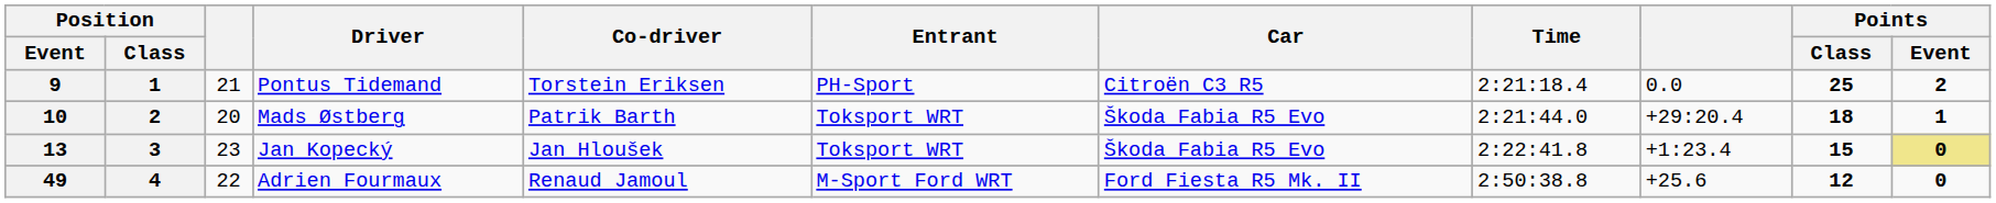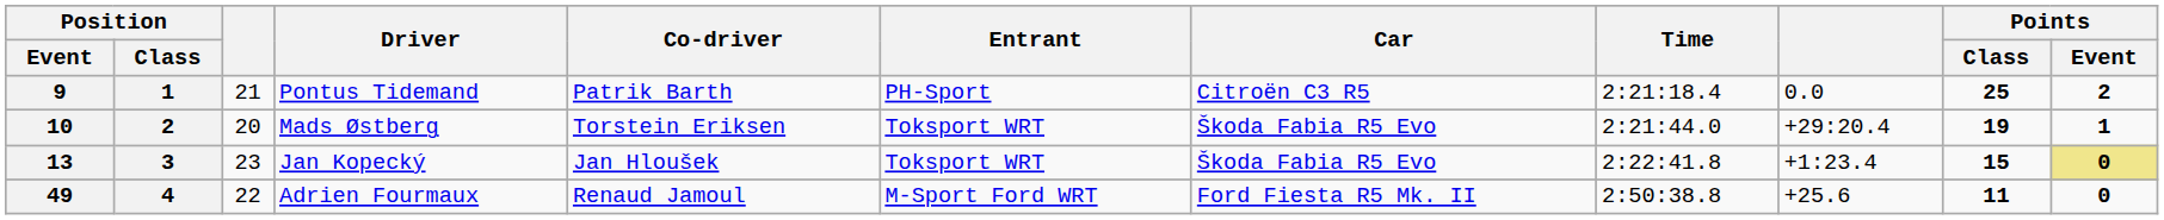9 | Co-driver: Torstein Eriksen -> Patrik Barth
10 | Co-driver: Patrik Barth -> Torstein Eriksen
10 | Points / Class: 18 -> 19
49 | Points / Class: 12 -> 11
